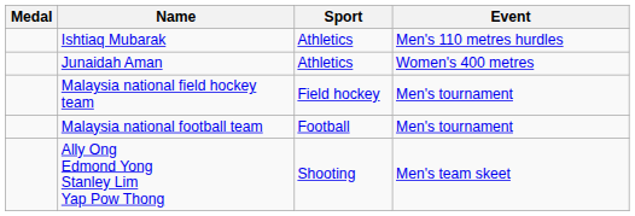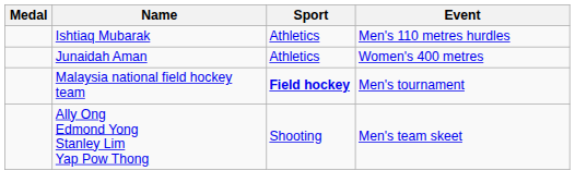Malaysia national field hockey team | Sport: normal -> bold
- row: Malaysia national football team | Football | Men's tournament
